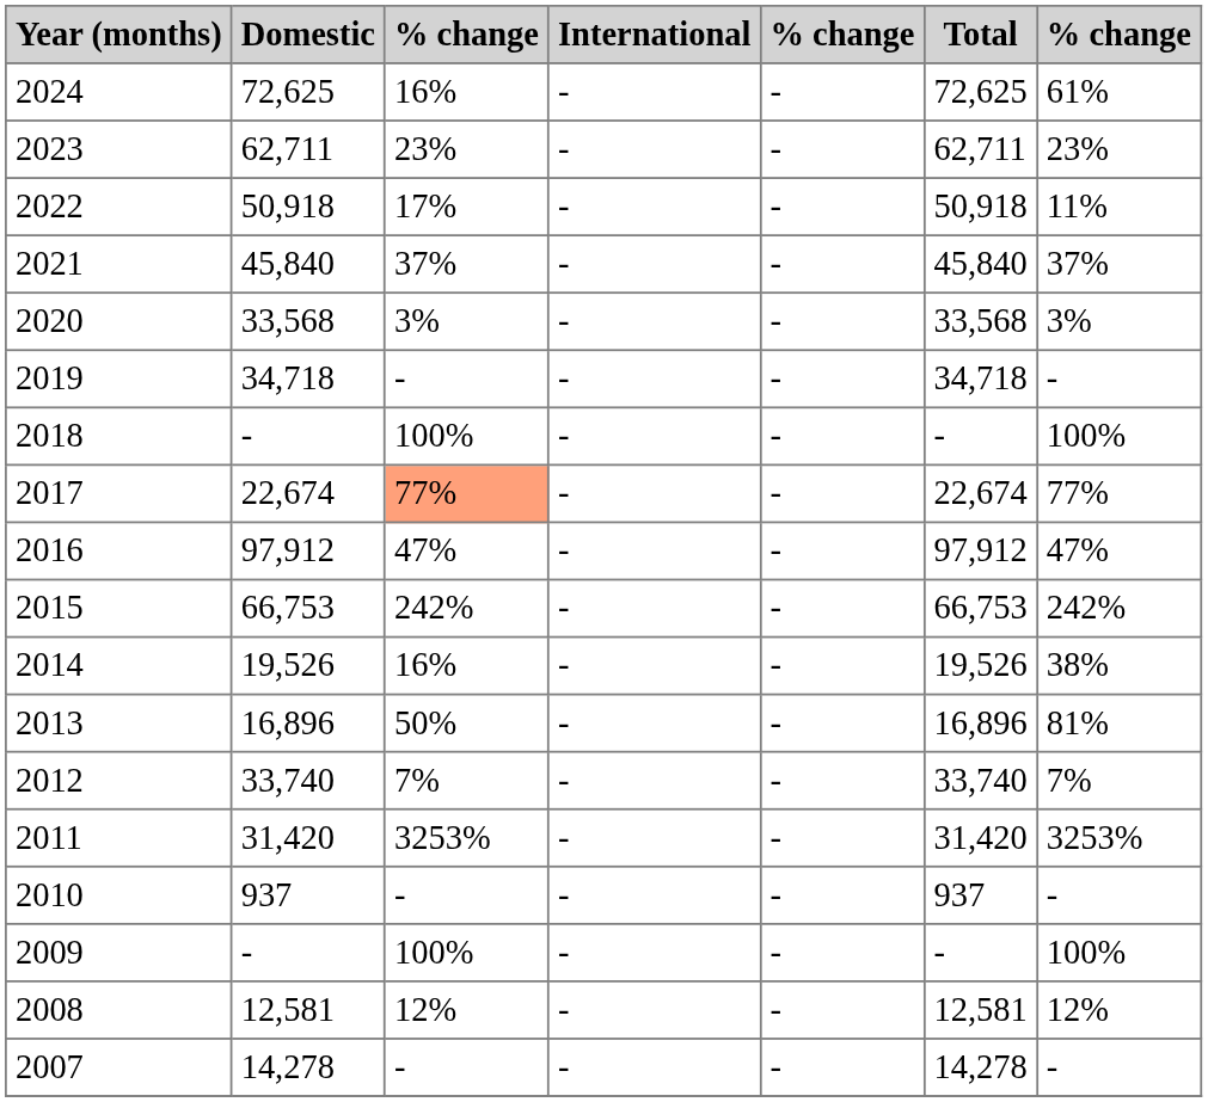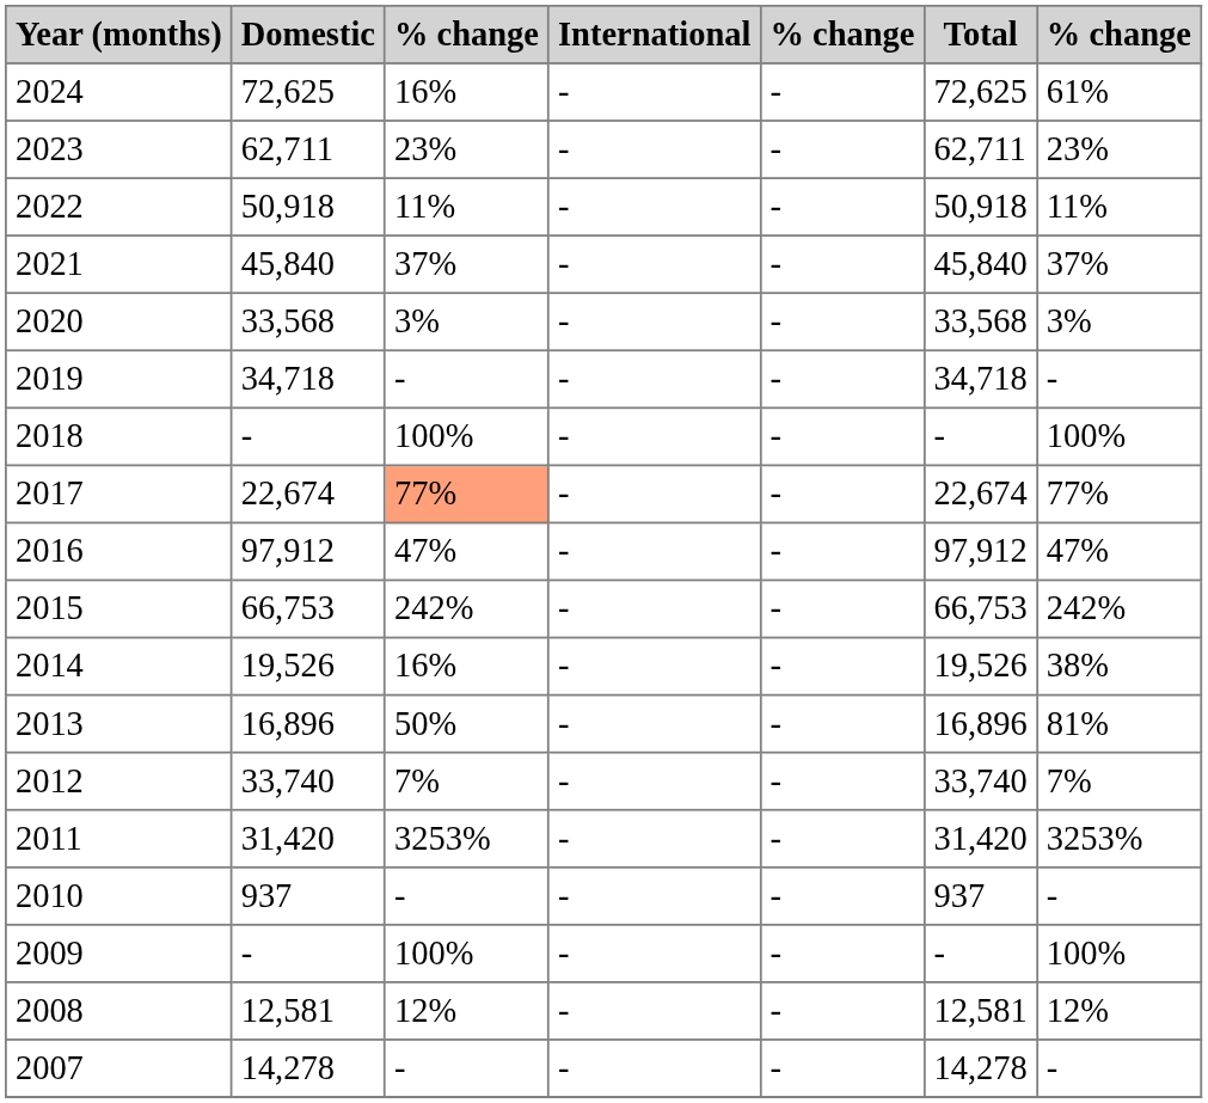2022 | column 3: 17% -> 11%
